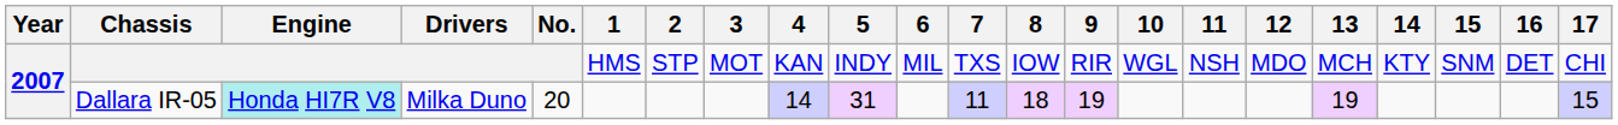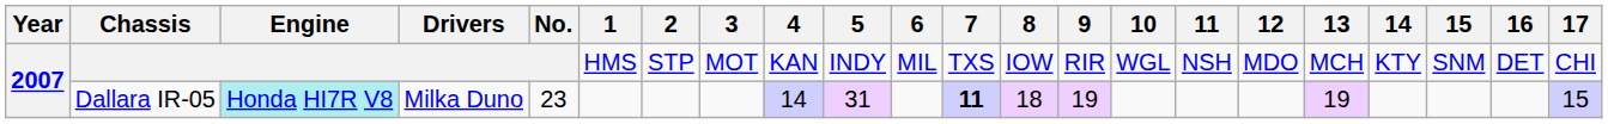Dallara IR-05 | No.: 20 -> 23
Dallara IR-05 | 7: normal -> bold
